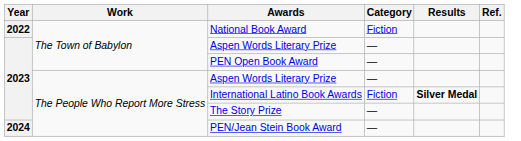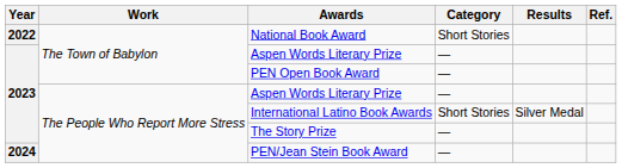National Book Award | Category: Fiction -> Short Stories
International Latino Book Awards | Category: Fiction -> Short Stories
International Latino Book Awards | Results: bold -> normal
